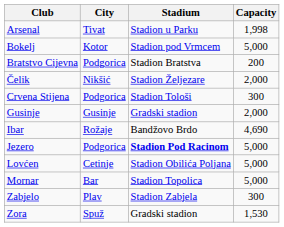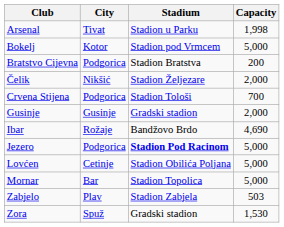Crvena Stijena | Capacity: 300 -> 700
Zabjelo | Capacity: 300 -> 503
